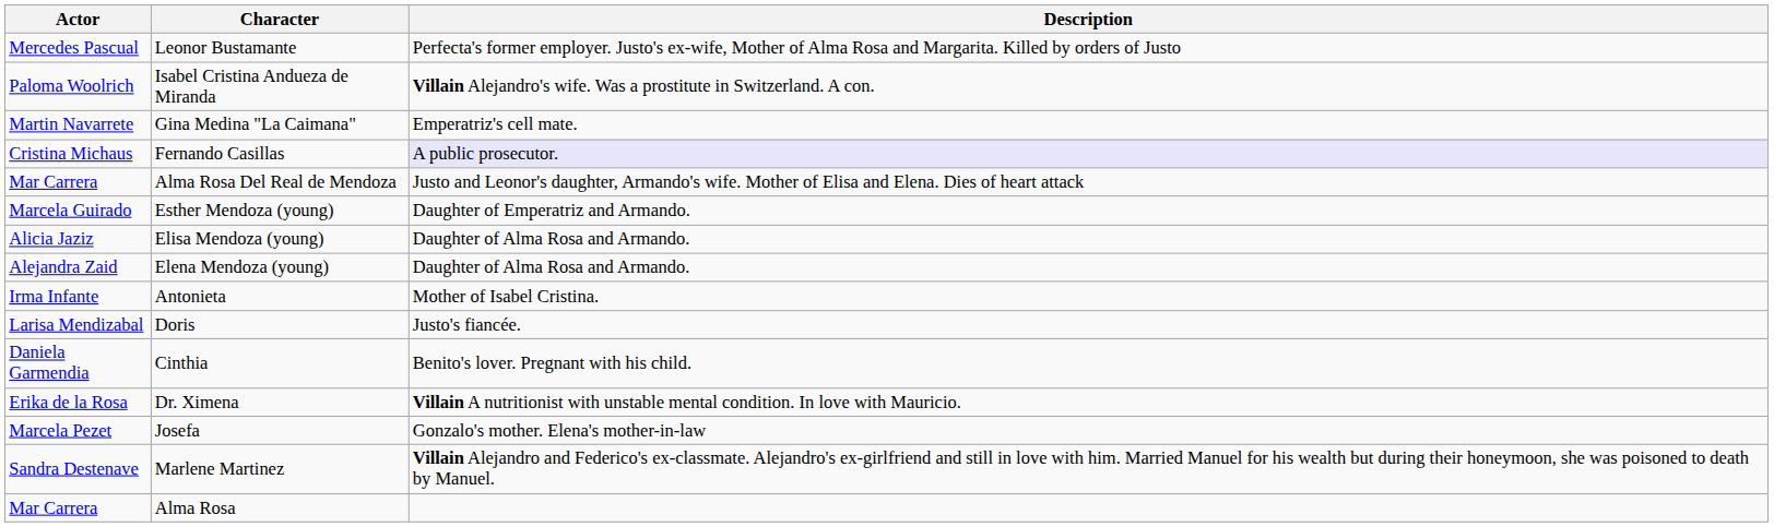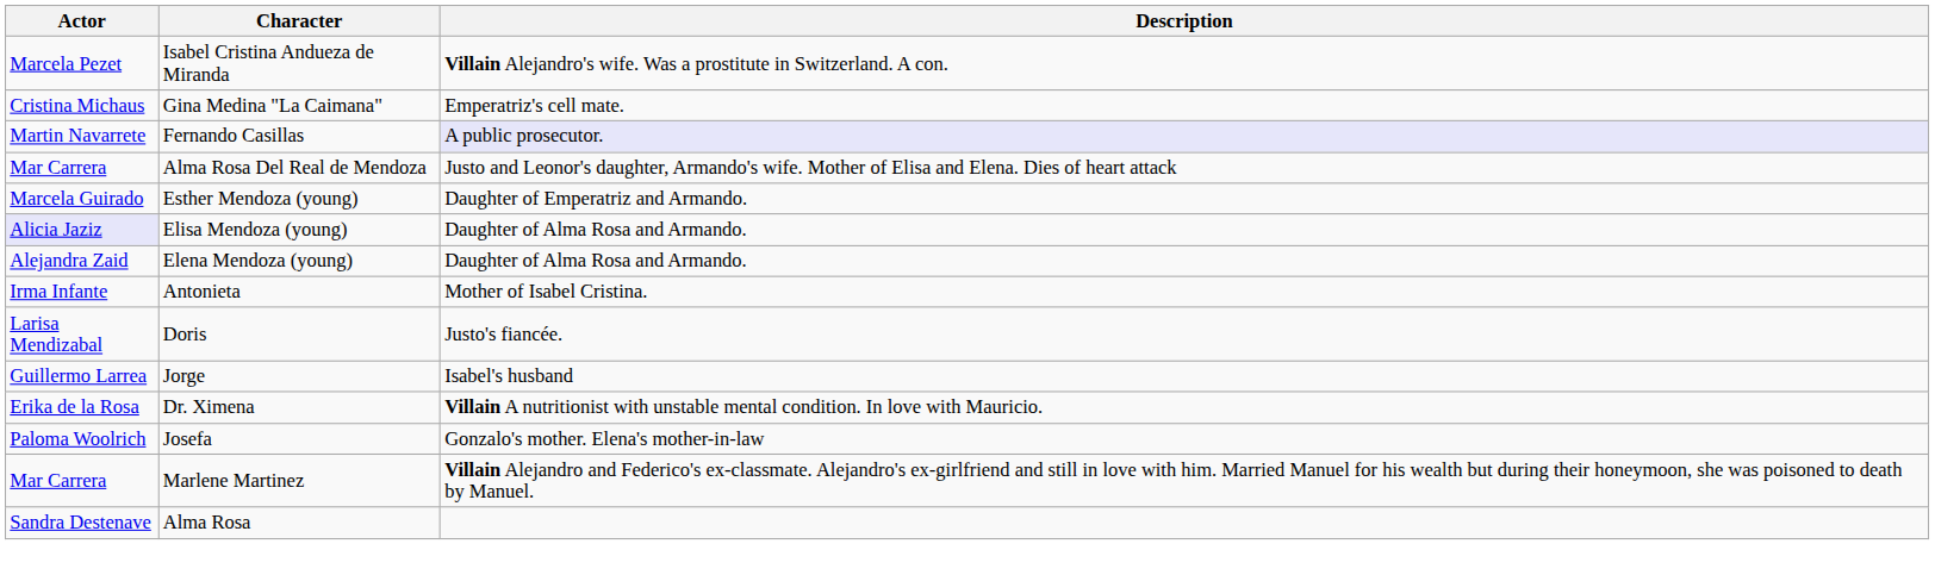- row: Mercedes Pascual | Leonor Bustamante | Perfecta's former employer. Justo's ex-wife, Mother of Alma Rosa and Margarita. Killed by orders of Justo
Isabel Cristina Andueza de Miranda | Actor: Paloma Woolrich -> Marcela Pezet
Gina Medina "La Caimana" | Actor: Martin Navarrete -> Cristina Michaus
Fernando Casillas | Actor: Cristina Michaus -> Martin Navarrete
Elisa Mendoza (young) | Actor: no background -> lavender background
- row: Daniela Garmendia | Cinthia | Benito's lover. Pregnant with his child.
+ row: Guillermo Larrea | Jorge | Isabel's husband
Josefa | Actor: Marcela Pezet -> Paloma Woolrich
Marlene Martinez | Actor: Sandra Destenave -> Mar Carrera
Alma Rosa | Actor: Mar Carrera -> Sandra Destenave
